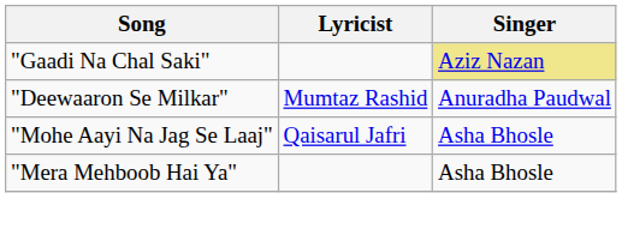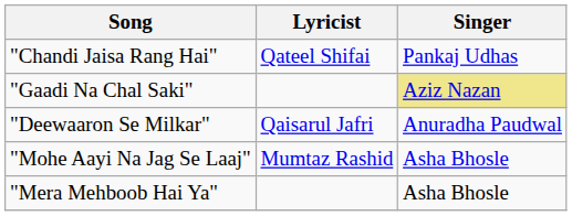+ row: "Chandi Jaisa Rang Hai" | Qateel Shifai | Pankaj Udhas
"Deewaaron Se Milkar" | Lyricist: Mumtaz Rashid -> Qaisarul Jafri
"Mohe Aayi Na Jag Se Laaj" | Lyricist: Qaisarul Jafri -> Mumtaz Rashid
